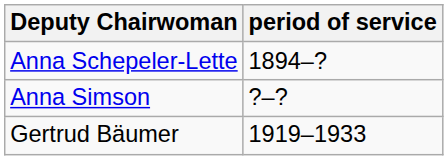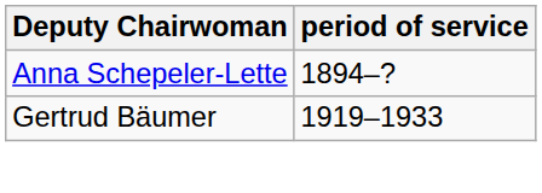- row: Anna Simson | ?–?
